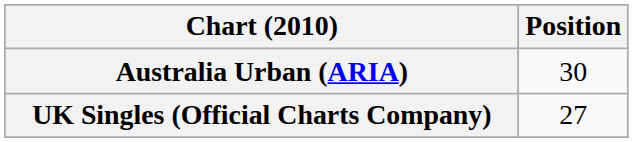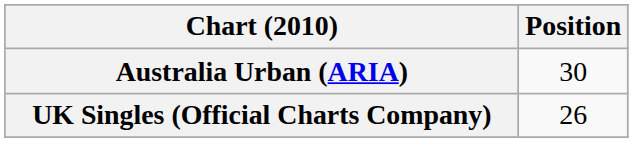UK Singles (Official Charts Company) | Position: 27 -> 26
